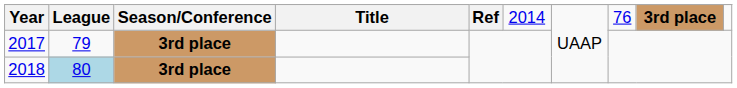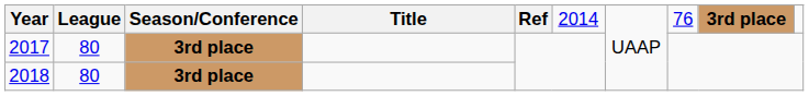2017 | League: 79 -> 80
2018 | League: lightblue background -> no background
